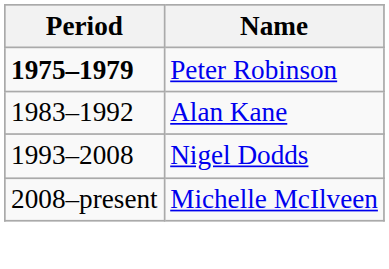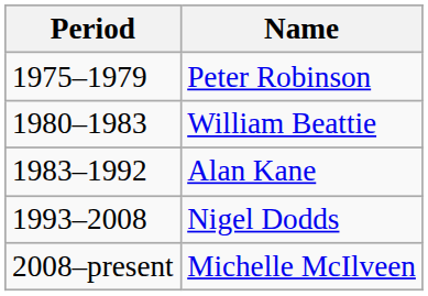Peter Robinson | Period: bold -> normal
+ row: 1980–1983 | William Beattie
